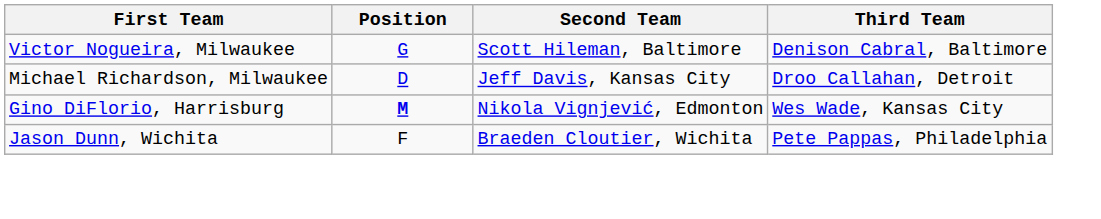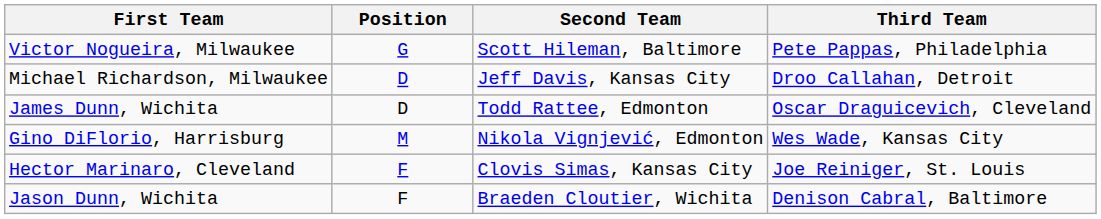Victor Nogueira, Milwaukee | Third Team: Denison Cabral, Baltimore -> Pete Pappas, Philadelphia
+ row: James Dunn, Wichita | D | Todd Rattee, Edmonton | Oscar Draguicevich, Cleveland
Gino DiFlorio, Harrisburg | Position: bold -> normal
+ row: Hector Marinaro, Cleveland | F | Clovis Simas, Kansas City | Joe Reiniger, St. Louis
Jason Dunn, Wichita | Third Team: Pete Pappas, Philadelphia -> Denison Cabral, Baltimore
